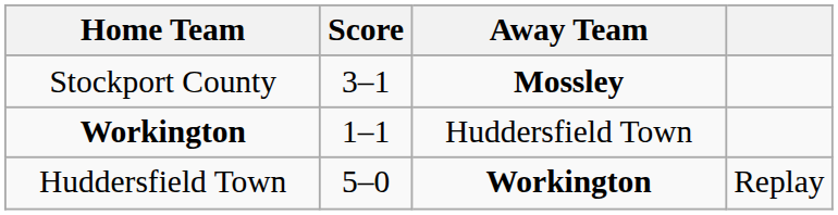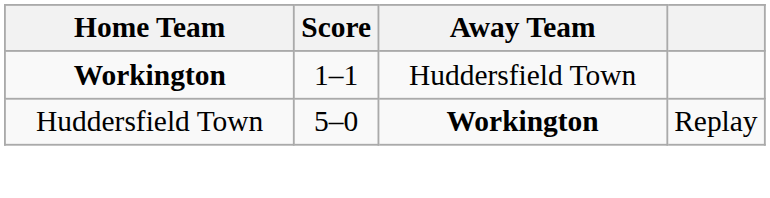- row: Stockport County | 3–1 | Mossley
